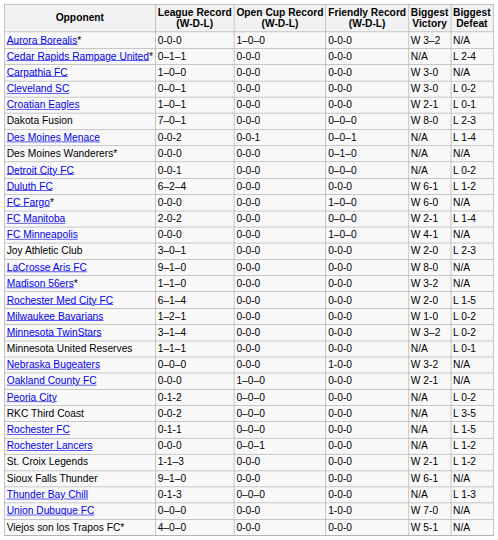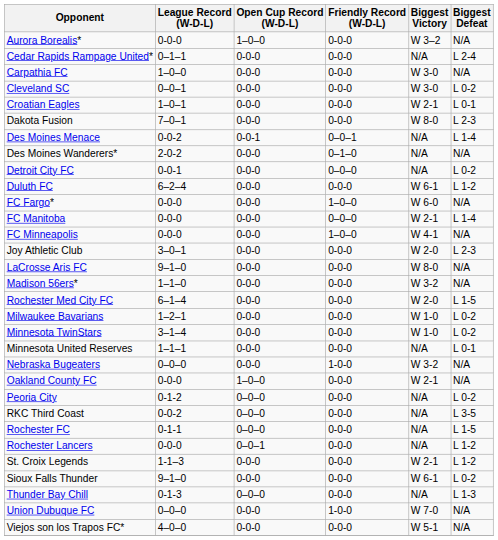Dakota Fusion | Friendly Record (W-D-L): 0–0–0 -> 0-0-0
Des Moines Wanderers* | League Record (W-D-L): 0-0-0 -> 2-0-2
FC Manitoba | League Record (W-D-L): 2-0-2 -> 0-0-0
Minnesota TwinStars | Biggest Victory: W 3–2 -> W 1-0
Sioux Falls Thunder | Biggest Defeat: N/A -> L 0-2
